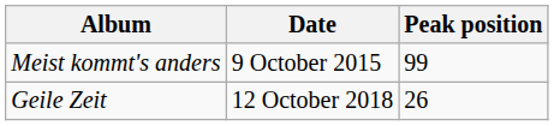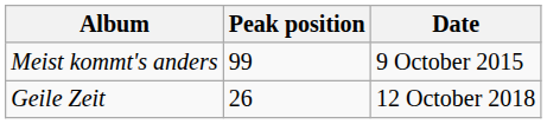columns swapped: Date <-> Peak position
